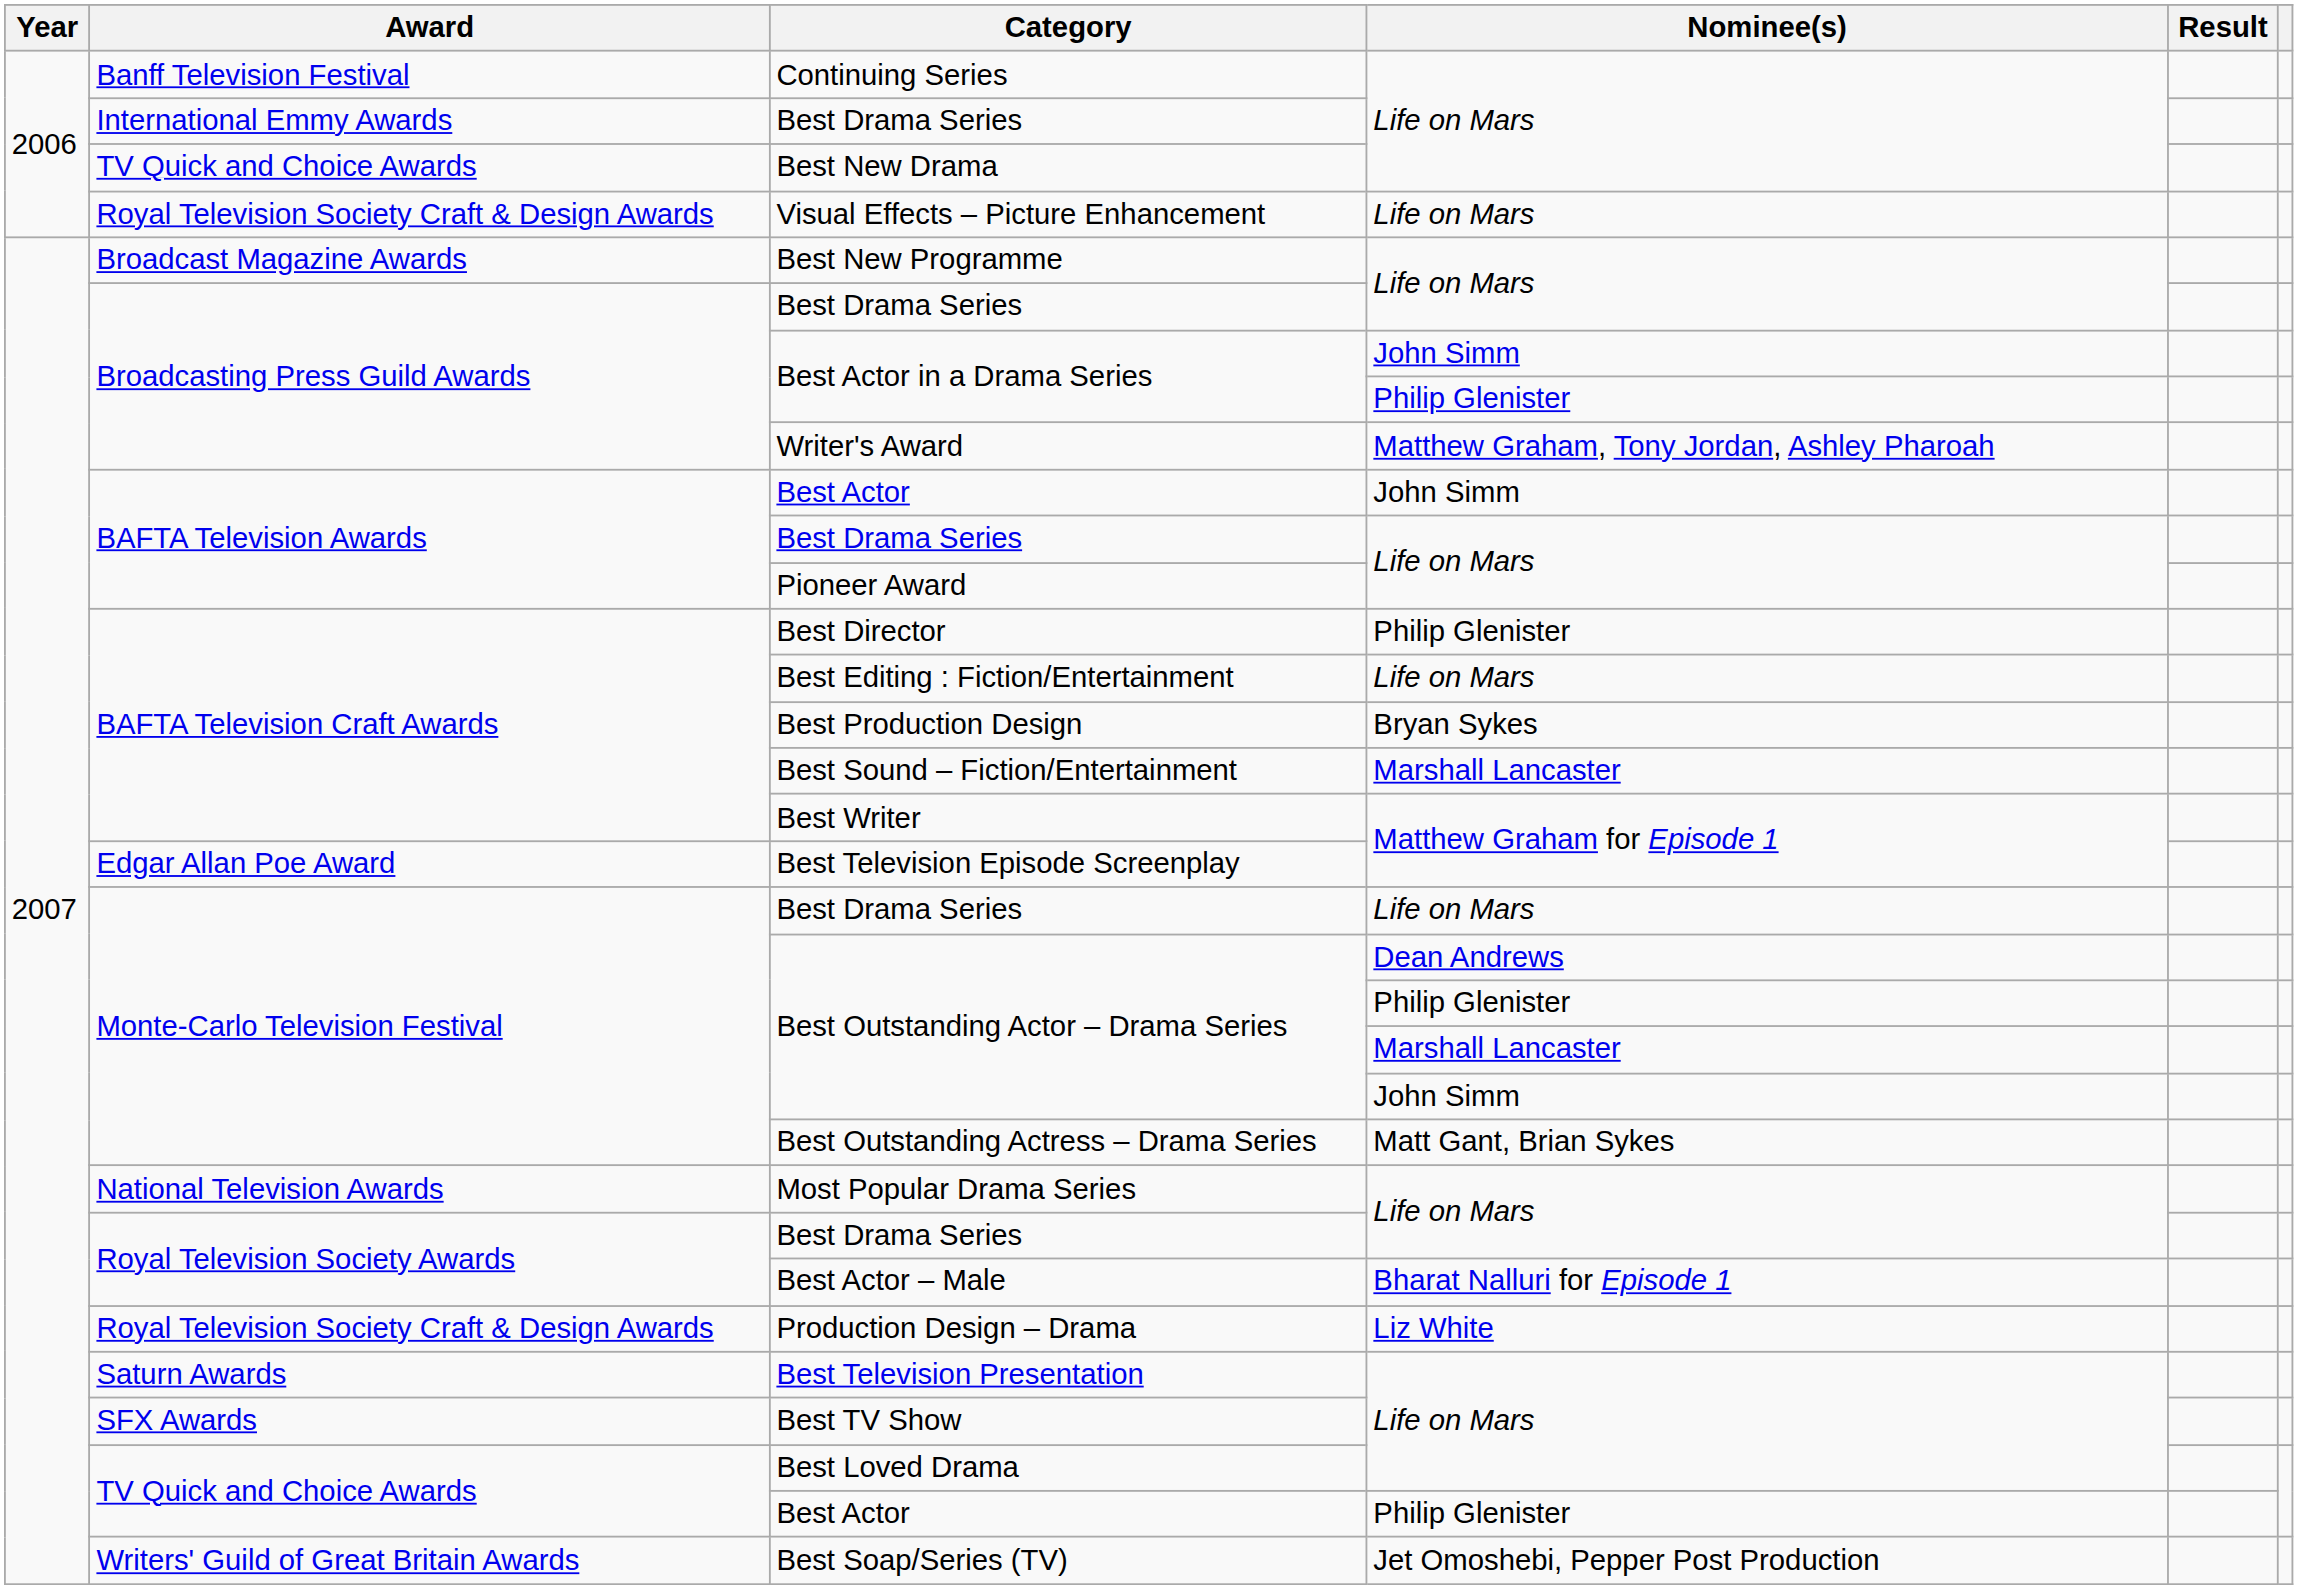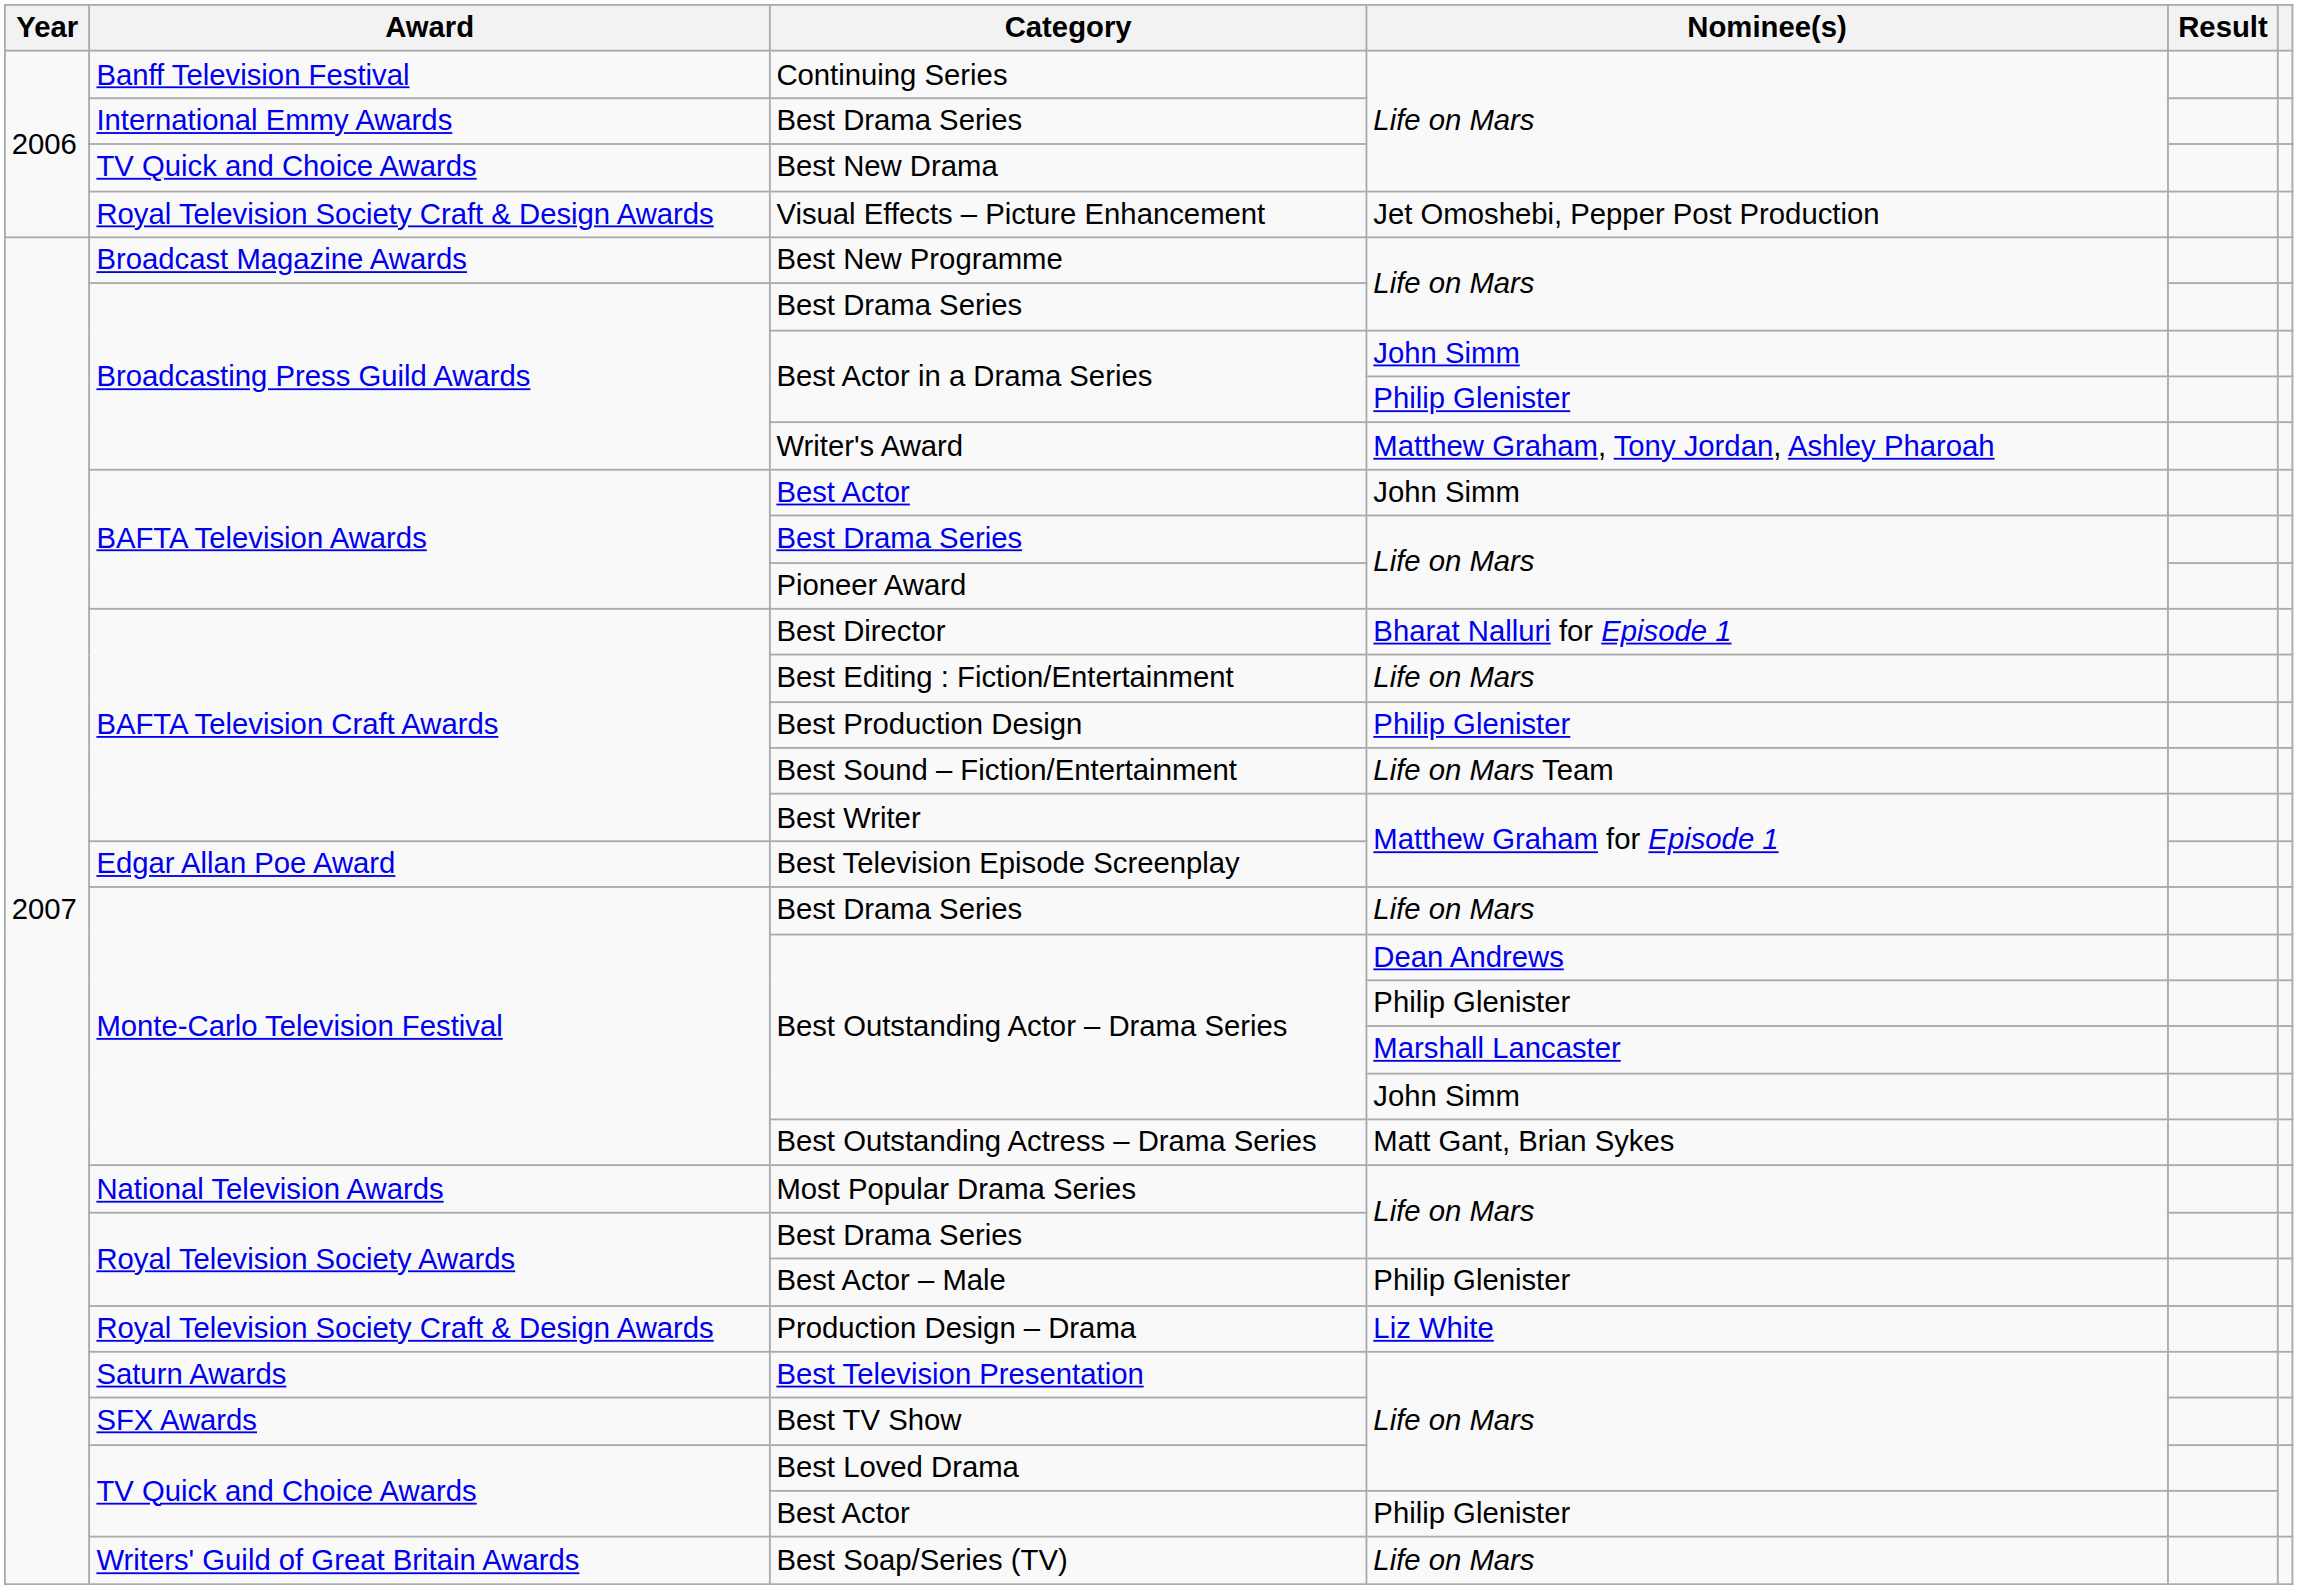Visual Effects – Picture Enhancement | Nominee(s): Life on Mars -> Jet Omoshebi, Pepper Post Production
Best Director | Nominee(s): Philip Glenister -> Bharat Nalluri for Episode 1
Best Production Design | Nominee(s): Bryan Sykes -> Philip Glenister
Best Sound – Fiction/Entertainment | Nominee(s): Marshall Lancaster -> Life on Mars Team
Best Actor – Male | Nominee(s): Bharat Nalluri for Episode 1 -> Philip Glenister
Best Soap/Series (TV) | Nominee(s): Jet Omoshebi, Pepper Post Production -> Life on Mars
